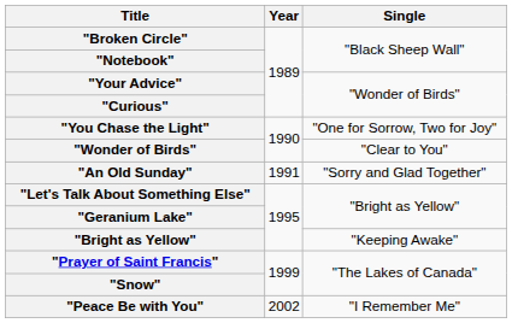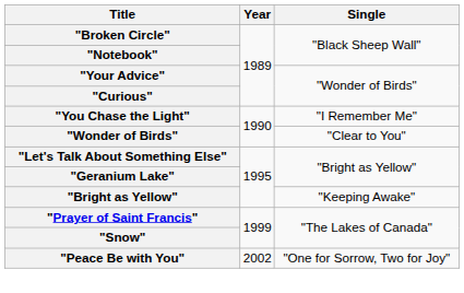"You Chase the Light" | Single: "One for Sorrow, Two for Joy" -> "I Remember Me"
- row: "An Old Sunday" | 1991 | "Sorry and Glad Together"
"Peace Be with You" | Single: "I Remember Me" -> "One for Sorrow, Two for Joy"
